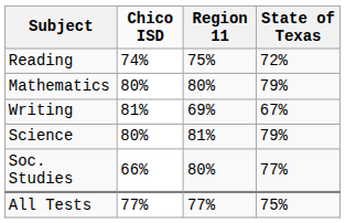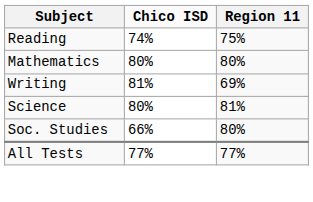- column: State of Texas | 72% | 79% | 67% | 79% | 77% | 75%
